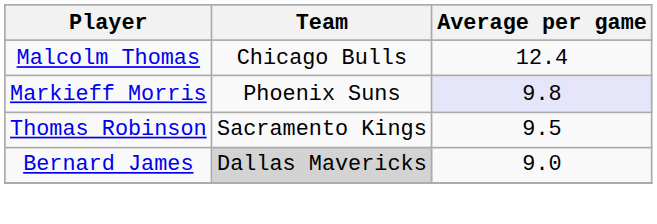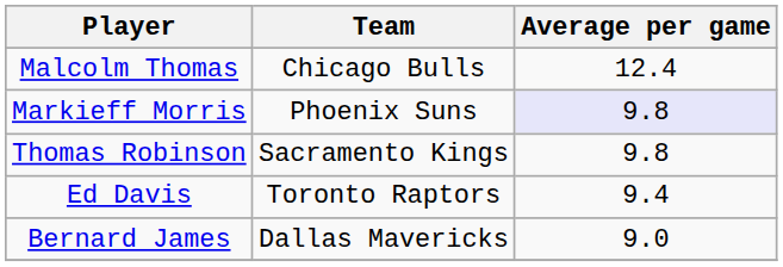Thomas Robinson | Average per game: 9.5 -> 9.8
+ row: Ed Davis | Toronto Raptors | 9.4
Bernard James | Team: lightgrey background -> no background
